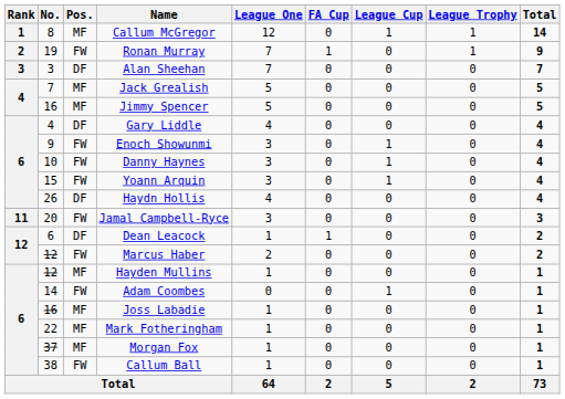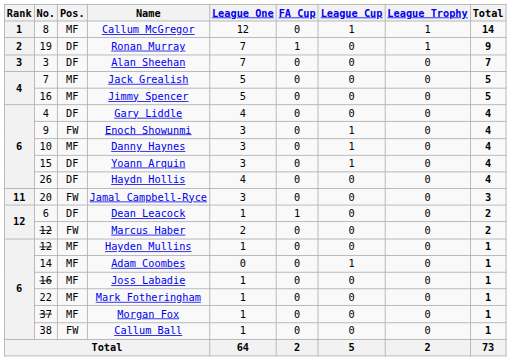Ronan Murray | Pos.: FW -> DF
Danny Haynes | Pos.: FW -> MF
Yoann Arquin | Pos.: FW -> DF
Adam Coombes | Pos.: FW -> MF
